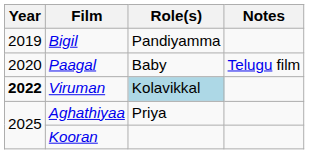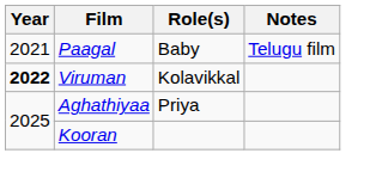- row: 2019 | Bigil | Pandiyamma
Paagal | Year: 2020 -> 2021
Viruman | Role(s): lightblue background -> no background
